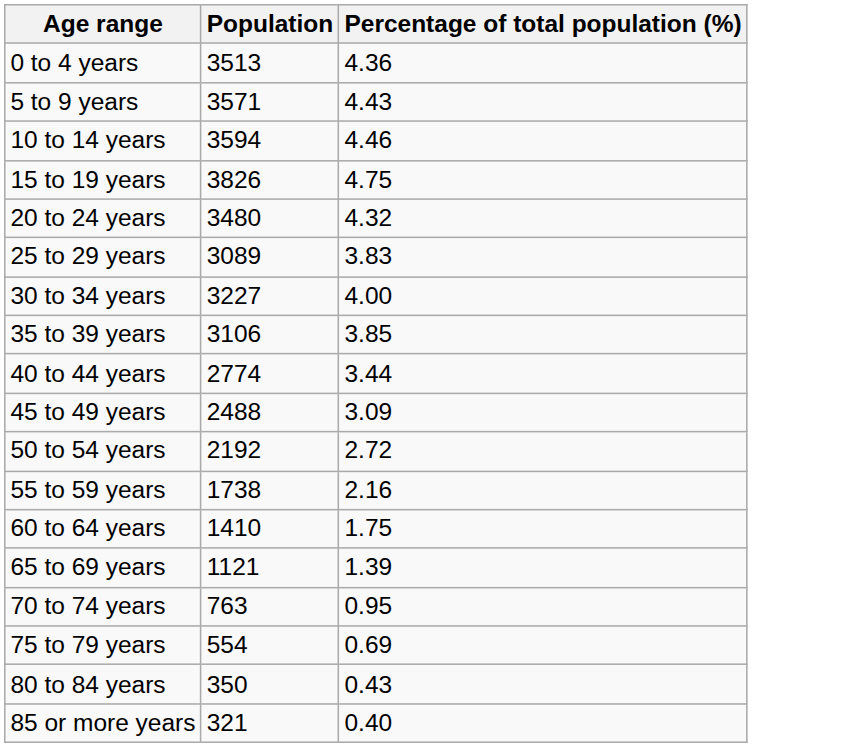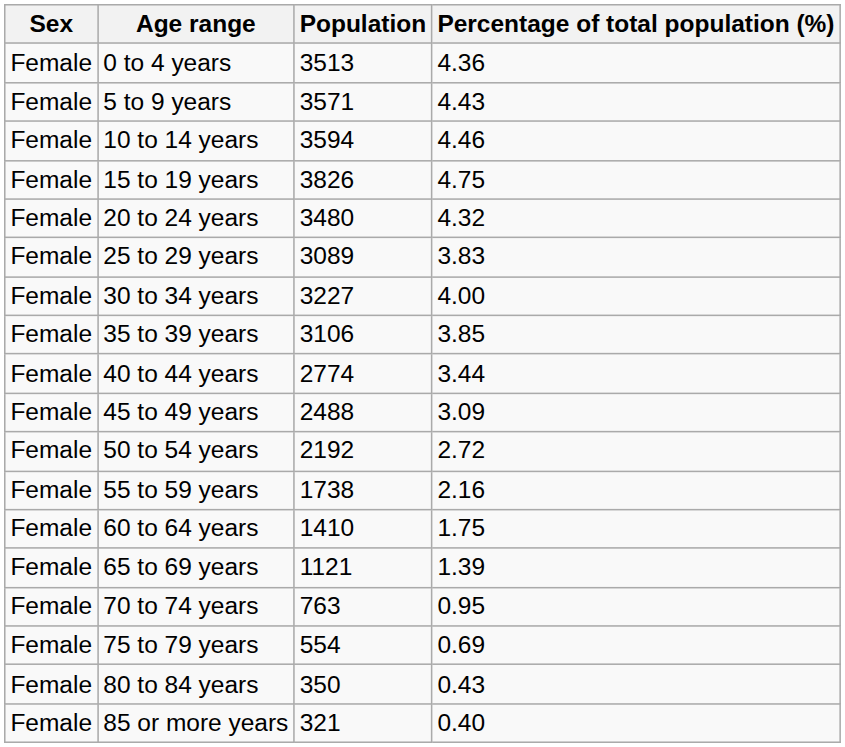+ column: Sex | Female | Female | Female | Female | Female | Female | Female | Female | Female | Female | Female | Female | Female | Female | Female | Female | Female | Female
